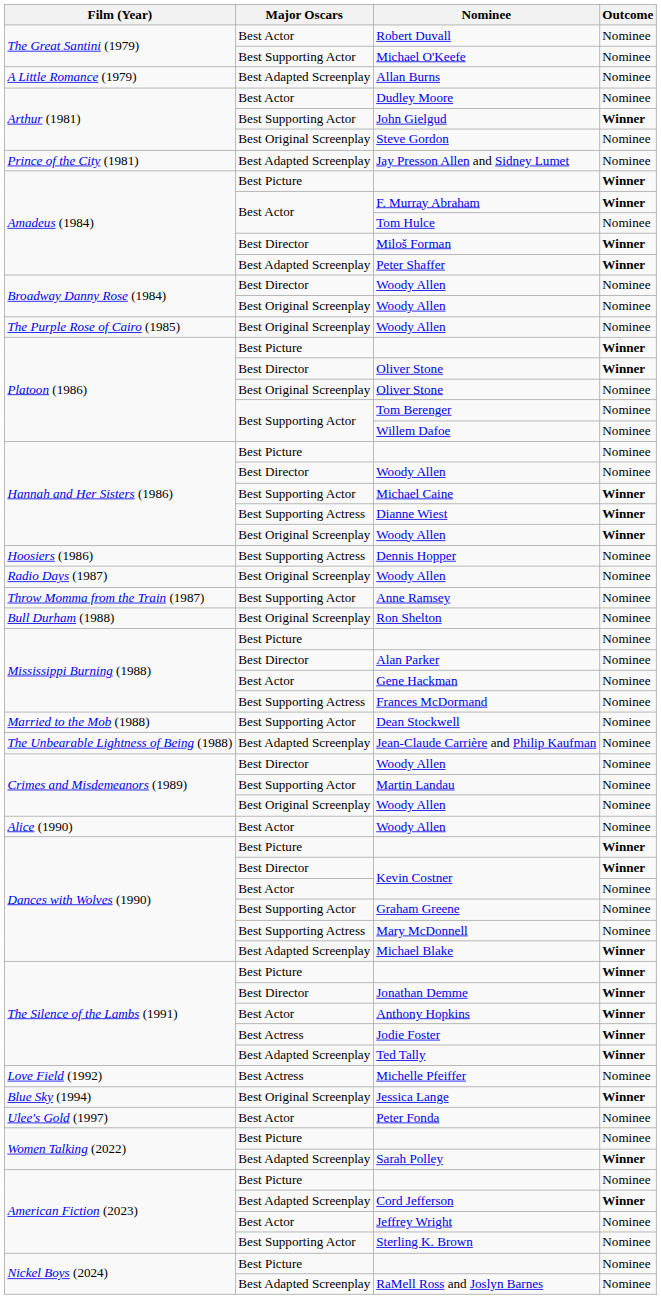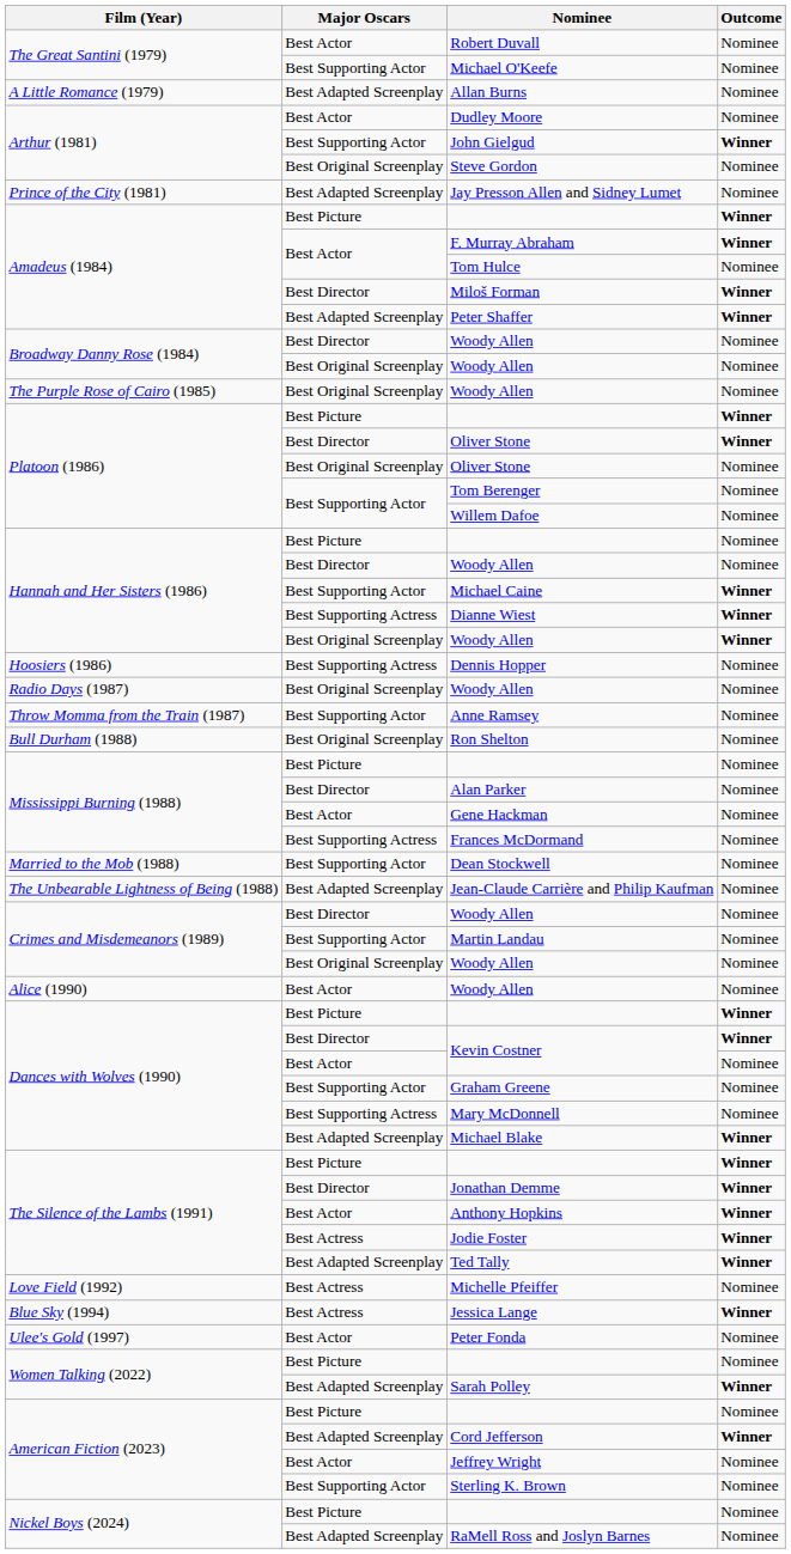Jessica Lange | Major Oscars: Best Original Screenplay -> Best Actress
